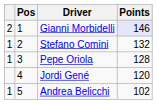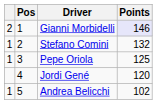Pepe Oriola | Points: 128 -> 125
